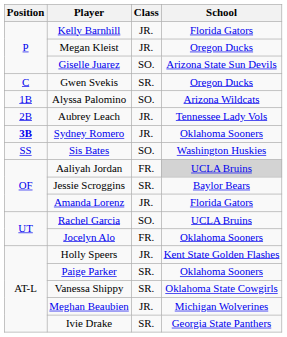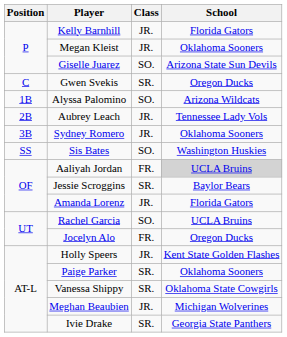Megan Kleist | School: Oregon Ducks -> Oklahoma Sooners
Sydney Romero | Position: bold -> normal
Jocelyn Alo | School: Oklahoma Sooners -> Oregon Ducks
